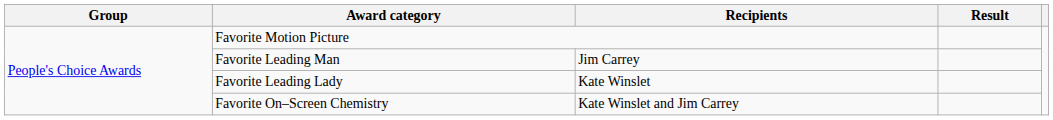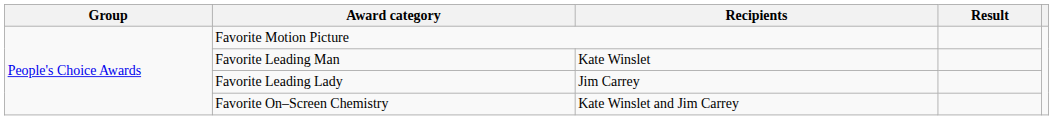Favorite Leading Man | Recipients: Jim Carrey -> Kate Winslet
Favorite Leading Lady | Recipients: Kate Winslet -> Jim Carrey
